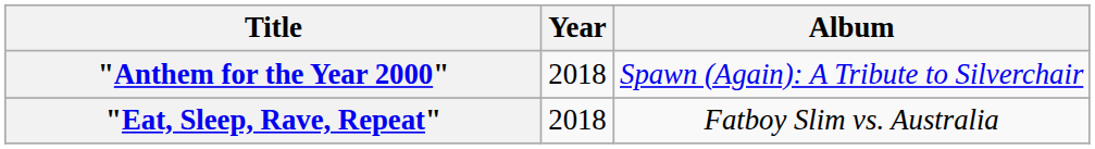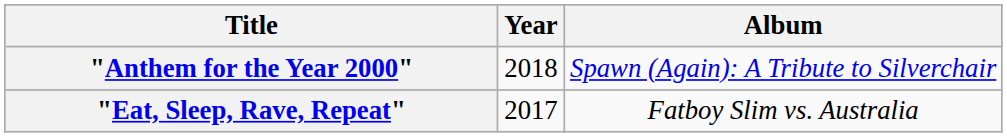"Eat, Sleep, Rave, Repeat" | Year: 2018 -> 2017
